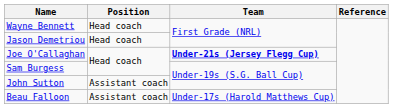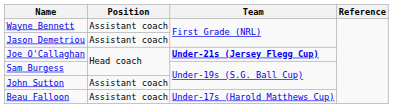Wayne Bennett | Position: Head coach -> Assistant coach
Jason Demetriou | Position: Head coach -> Assistant coach
